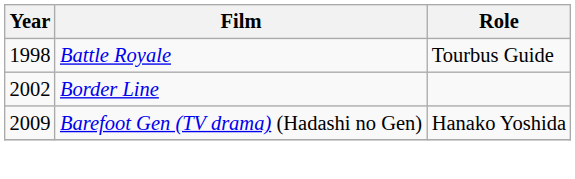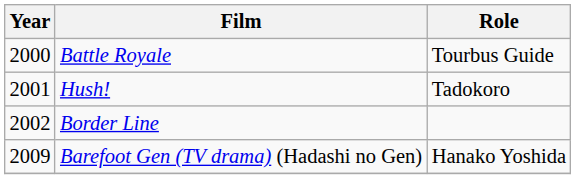Battle Royale | Year: 1998 -> 2000
+ row: 2001 | Hush! | Tadokoro
